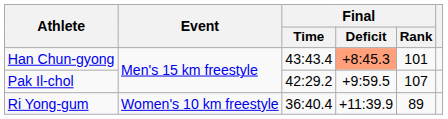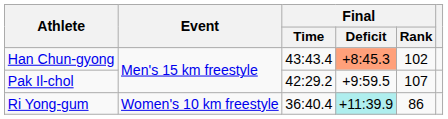Han Chun-gyong | Final / Rank: 101 -> 102
Ri Yong-gum | Final / Deficit: no background -> paleturquoise background
Ri Yong-gum | Final / Rank: 89 -> 86
